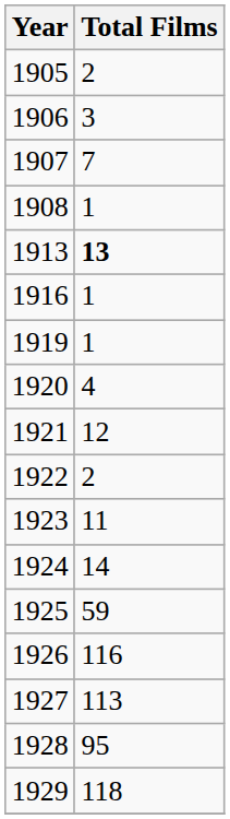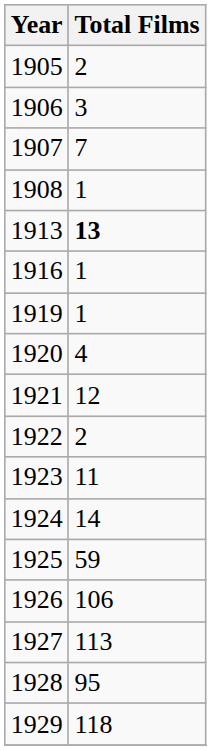1926 | Total Films: 116 -> 106
